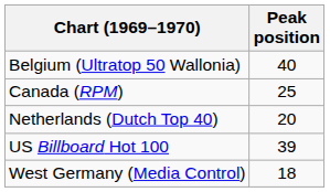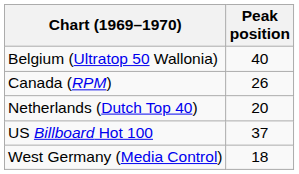Canada (RPM) | Peak position: 25 -> 26
US Billboard Hot 100 | Peak position: 39 -> 37
